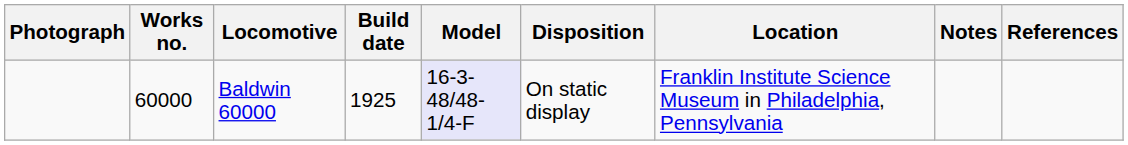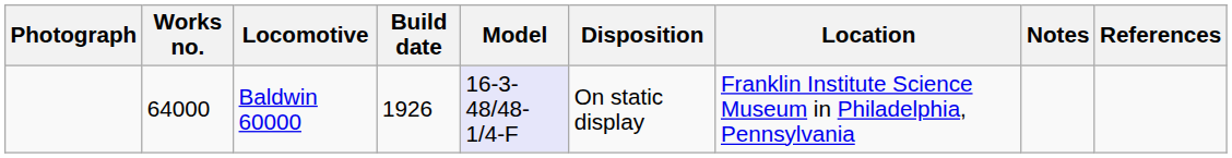Baldwin 60000 | Works no.: 60000 -> 64000
Baldwin 60000 | Build date: 1925 -> 1926
